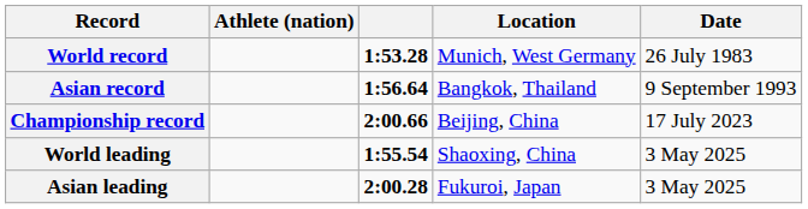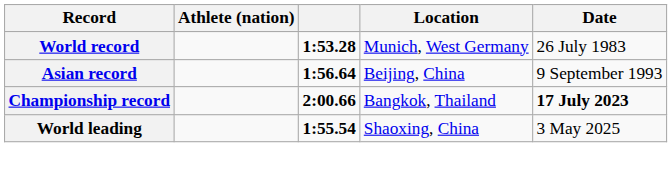Asian record | Location: Bangkok, Thailand -> Beijing, China
Championship record | Location: Beijing, China -> Bangkok, Thailand
Championship record | Date: normal -> bold
- row: Asian leading | 2:00.28 | Fukuroi, Japan | 3 May 2025
